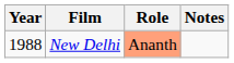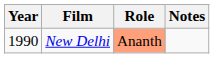New Delhi | Year: 1988 -> 1990
